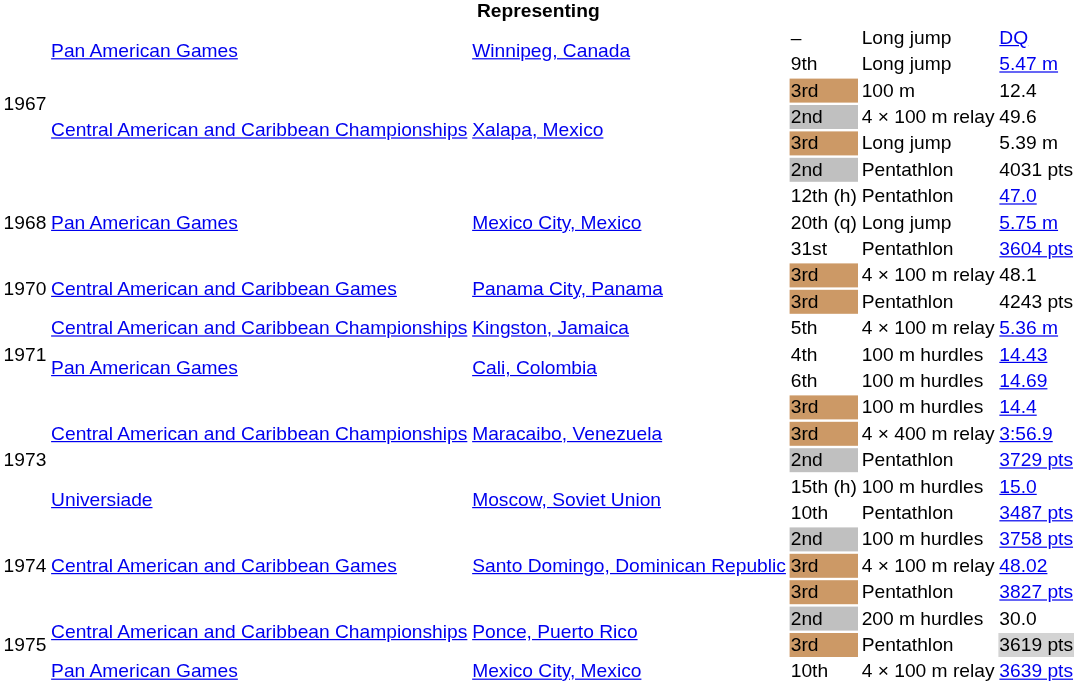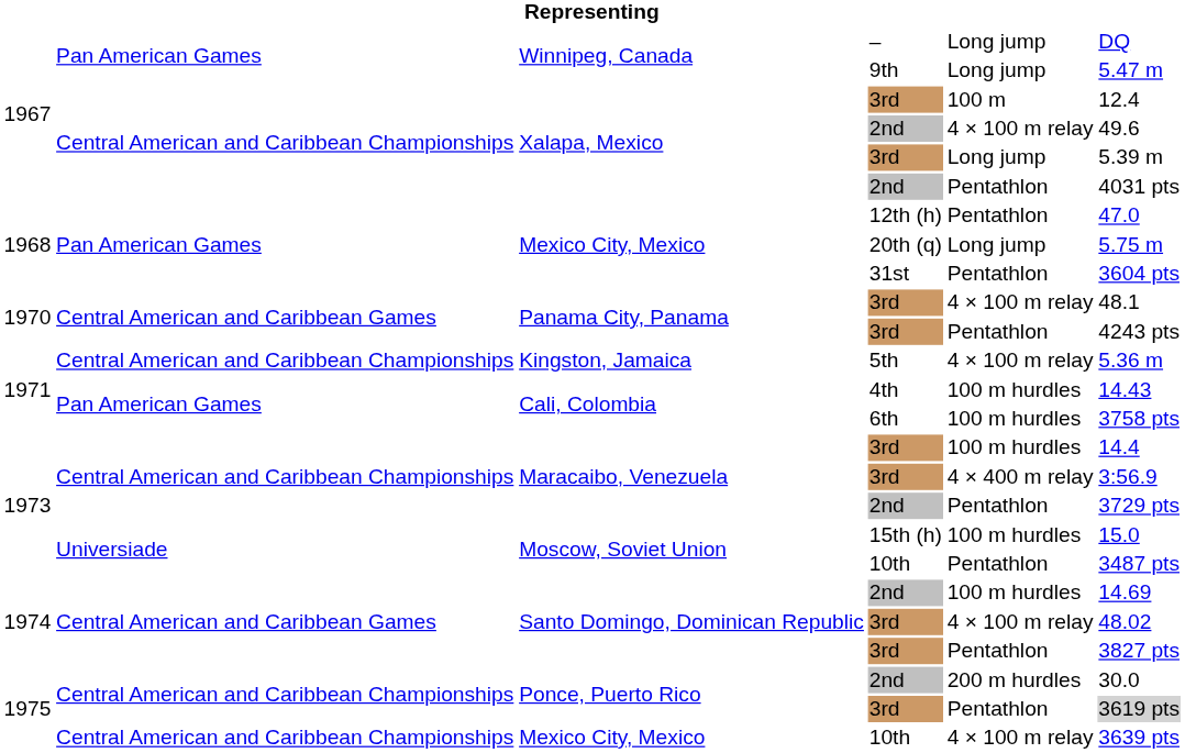6th | column 6: 14.69 -> 3758 pts
Santo Domingo, Dominican Republic / 2nd | column 6: 3758 pts -> 14.69
Mexico City, Mexico / 10th | column 2: Pan American Games -> Central American and Caribbean Championships
